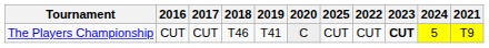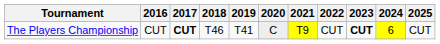columns swapped: 2021 <-> 2025
The Players Championship | 2017: normal -> bold
The Players Championship | 2024: 5 -> 6
